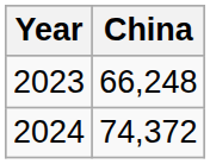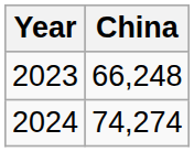2024 | China: 74,372 -> 74,274
